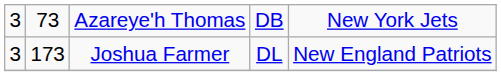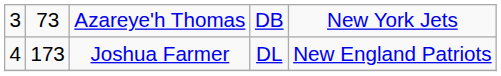Joshua Farmer | column 1: 3 -> 4
